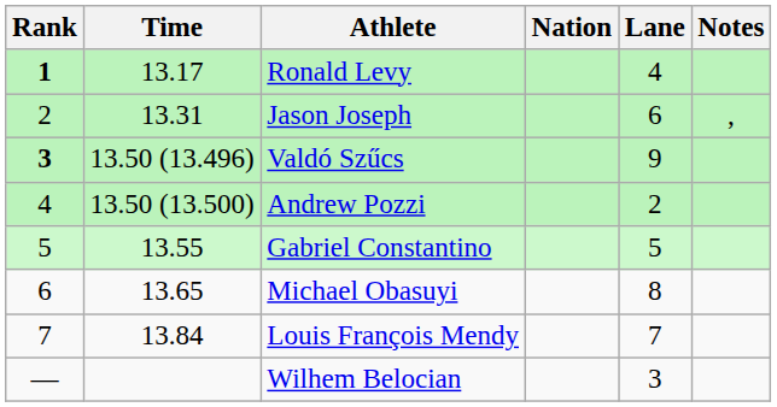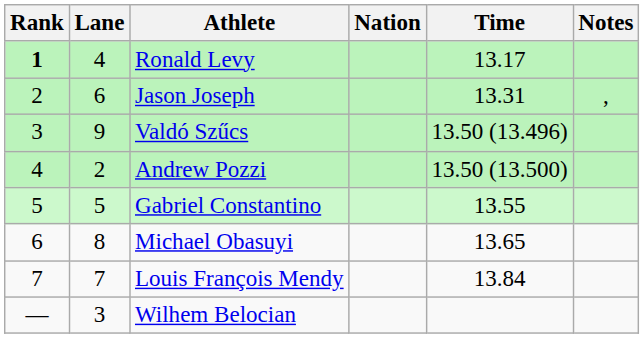columns swapped: Lane <-> Time
Valdó Szűcs | Rank: bold -> normal
